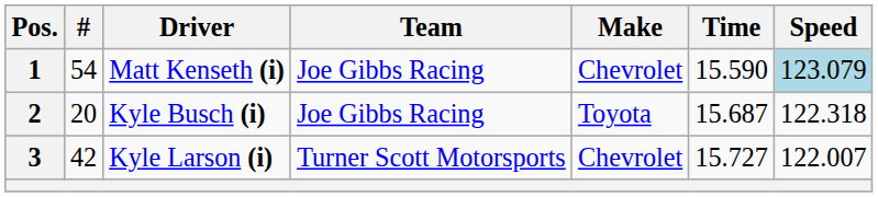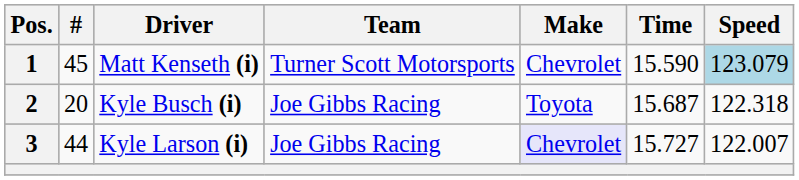1 | #: 54 -> 45
1 | Team: Joe Gibbs Racing -> Turner Scott Motorsports
3 | #: 42 -> 44
3 | Team: Turner Scott Motorsports -> Joe Gibbs Racing
3 | Make: no background -> lavender background
